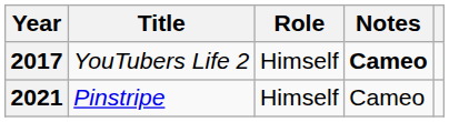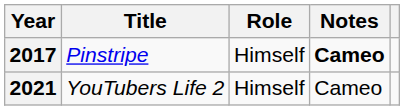2017 | Title: YouTubers Life 2 -> Pinstripe
2021 | Title: Pinstripe -> YouTubers Life 2
